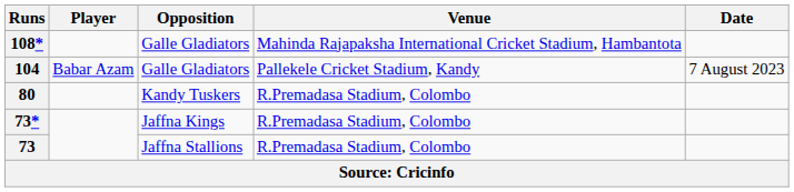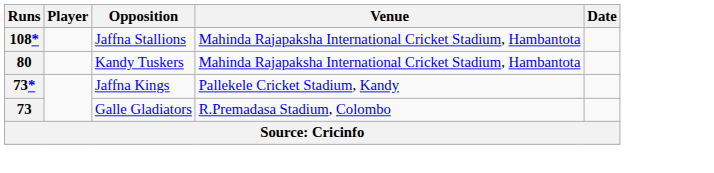108* | Opposition: Galle Gladiators -> Jaffna Stallions
- row: 104 | Babar Azam | Galle Gladiators | Pallekele Cricket Stadium, Kandy | 7 August 2023
80 | Venue: R.Premadasa Stadium, Colombo -> Mahinda Rajapaksha International Cricket Stadium, Hambantota
73* | Venue: R.Premadasa Stadium, Colombo -> Pallekele Cricket Stadium, Kandy
73 | Opposition: Jaffna Stallions -> Galle Gladiators
